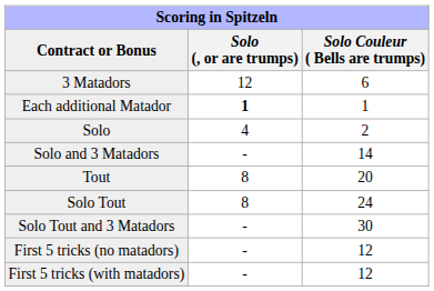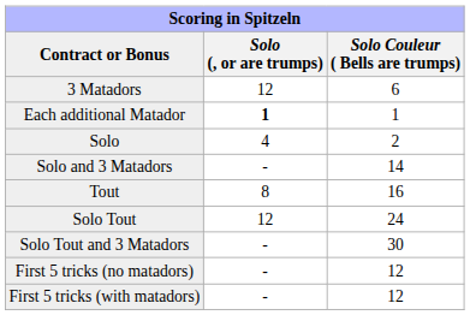Tout | Solo Couleur ( Bells are trumps): 20 -> 16
Solo Tout | Solo (, or are trumps): 8 -> 12
